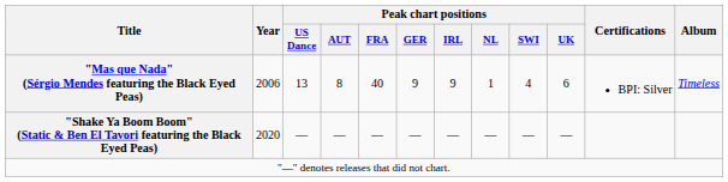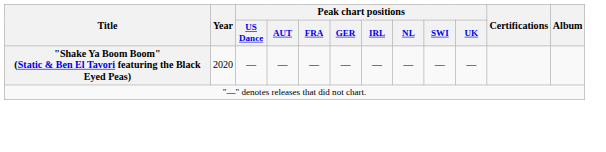- row: "Mas que Nada" (Sérgio Mendes featuring the Black Eyed Peas) | 2006 | 13 | 8 | 40 | 9 | 9 | 1 | 4 | 6 | BPI: Silver | Timeless
